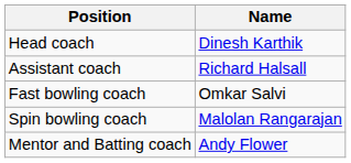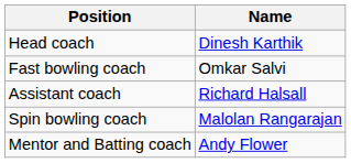rows swapped: Assistant coach <-> Fast bowling coach
